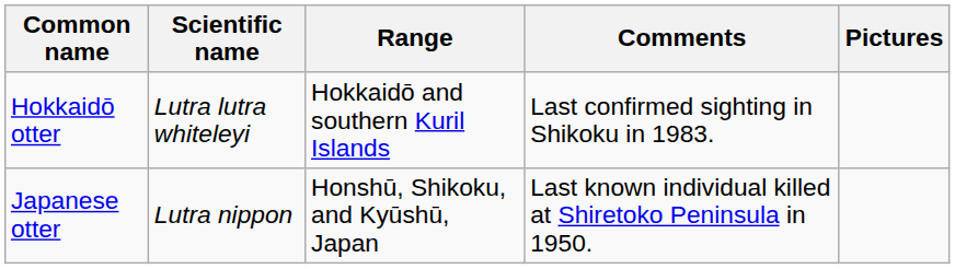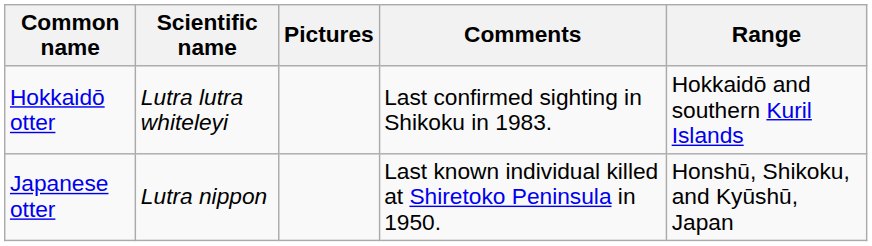columns swapped: Range <-> Pictures
